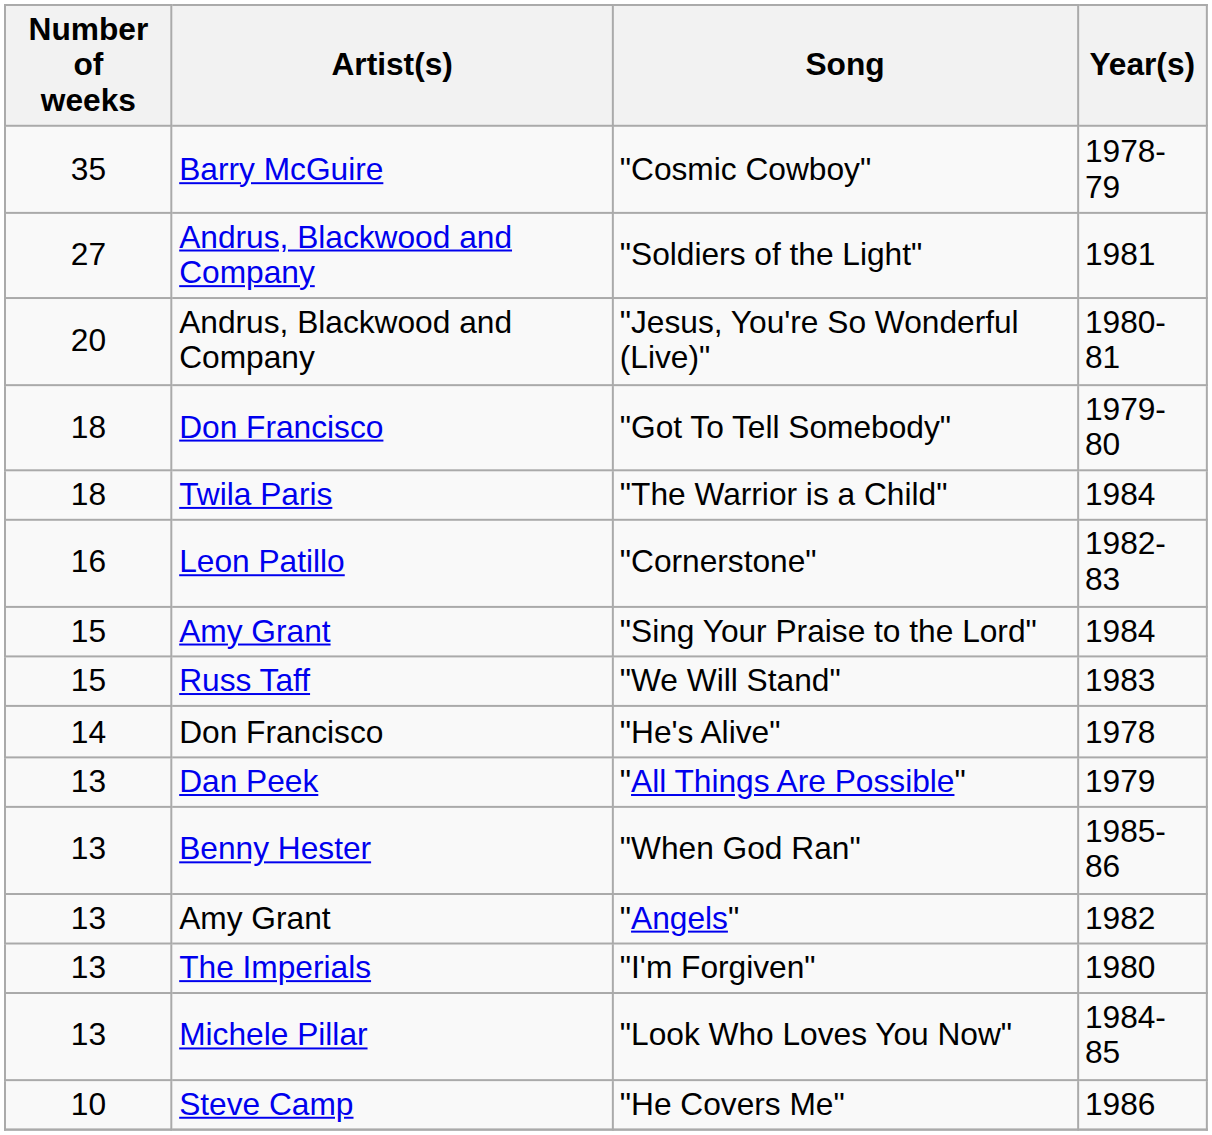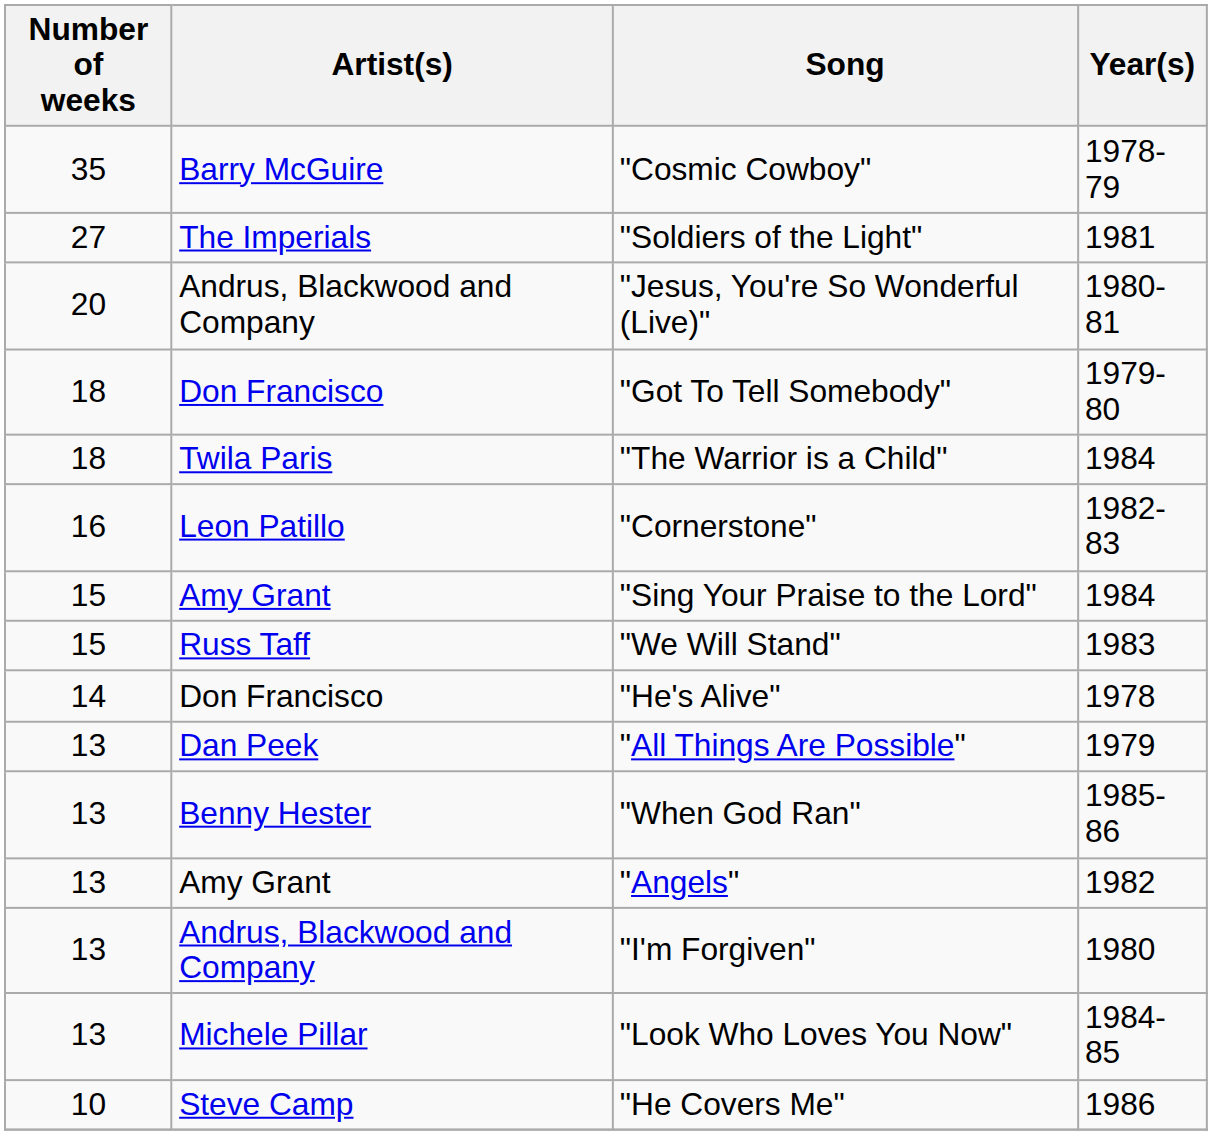"Soldiers of the Light" | Artist(s): Andrus, Blackwood and Company -> The Imperials
"I'm Forgiven" | Artist(s): The Imperials -> Andrus, Blackwood and Company
